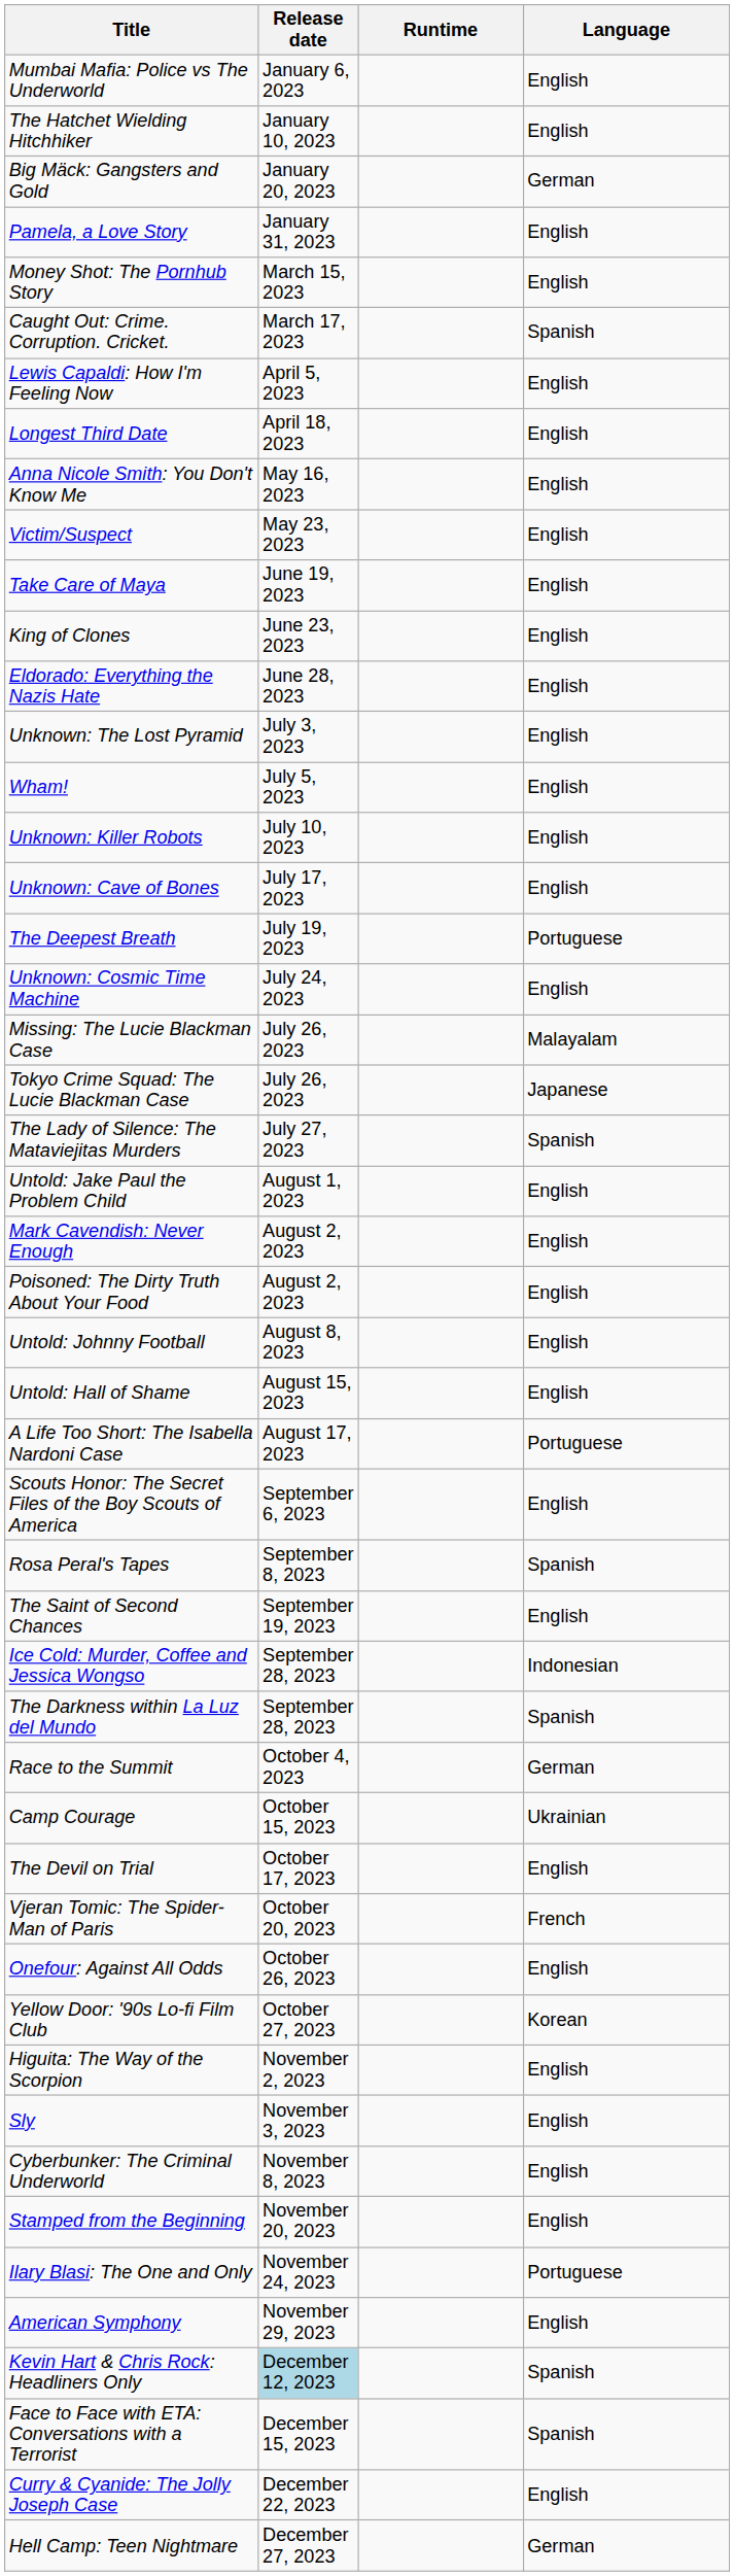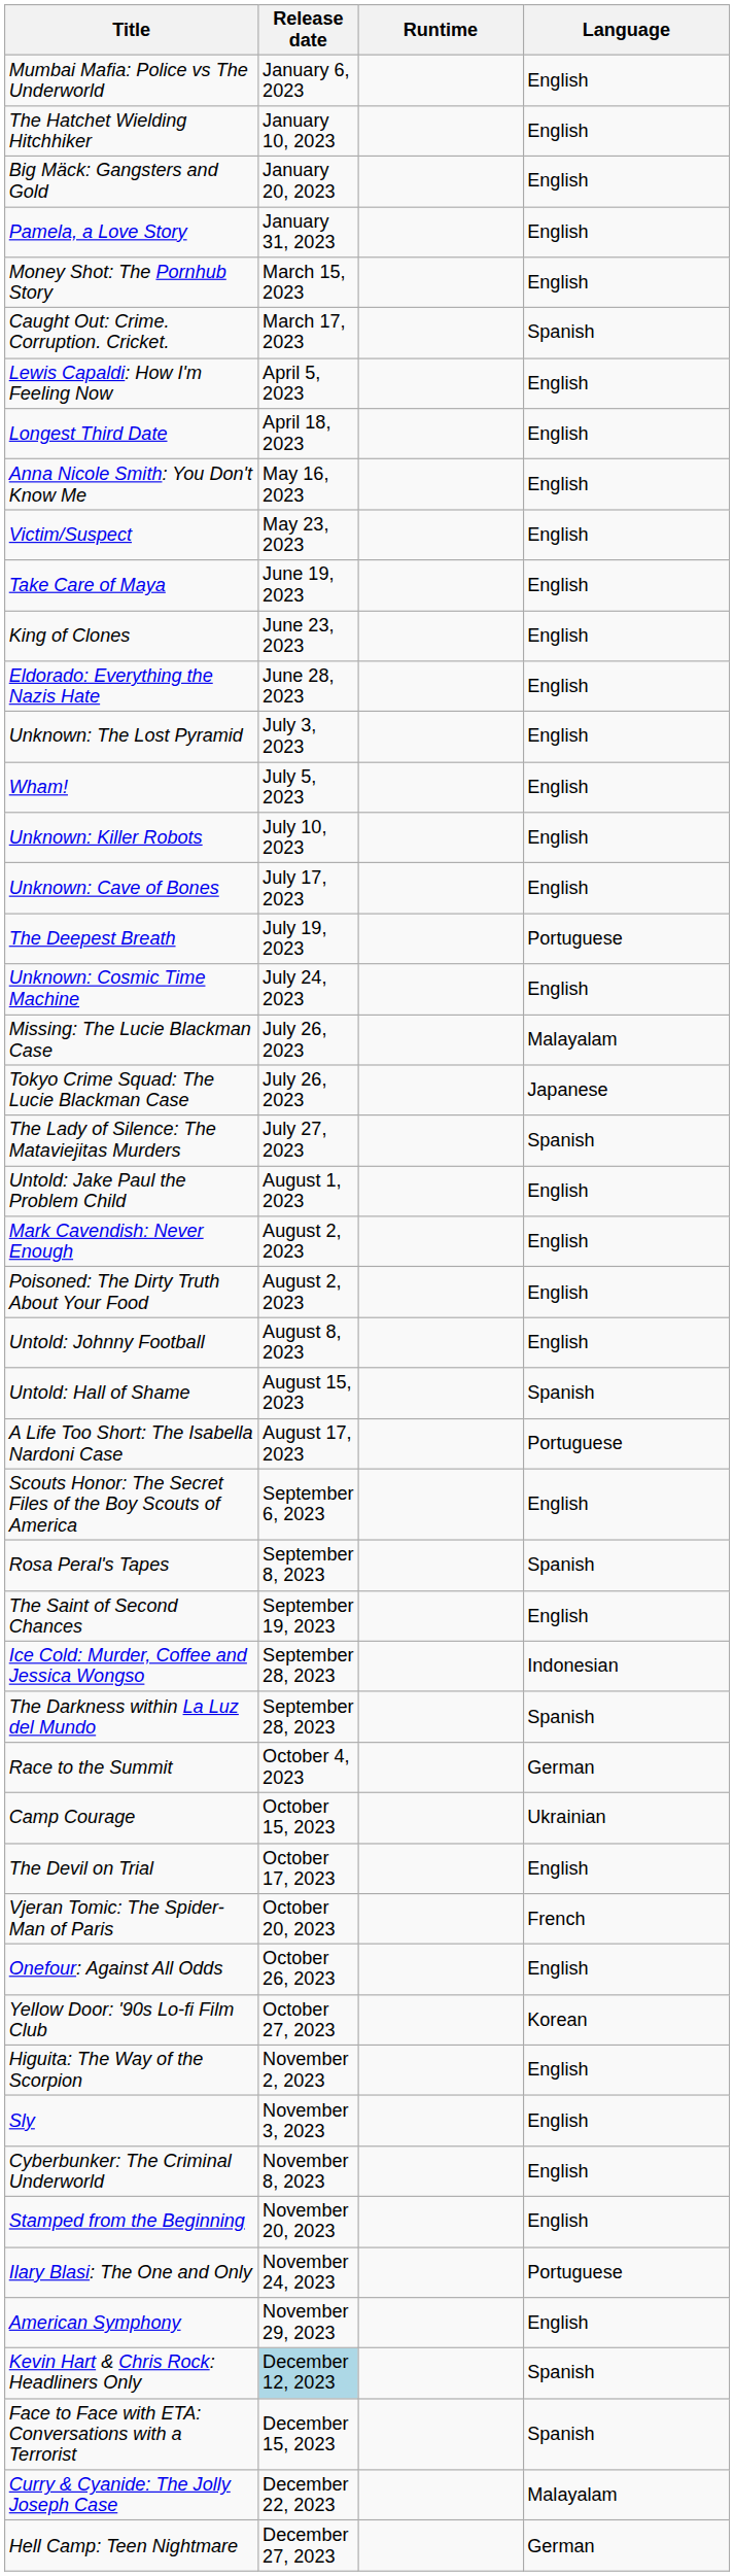Big Mäck: Gangsters and Gold | Language: German -> English
Untold: Hall of Shame | Language: English -> Spanish
Curry & Cyanide: The Jolly Joseph Case | Language: English -> Malayalam
